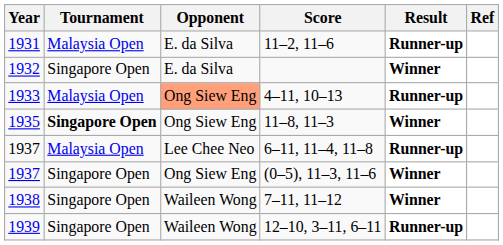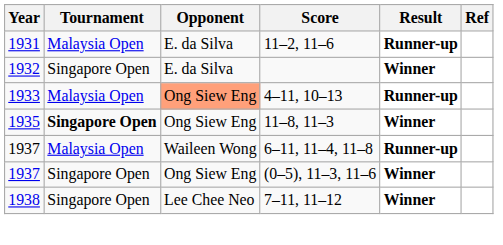6–11, 11–4, 11–8 | Opponent: Lee Chee Neo -> Waileen Wong
7–11, 11–12 | Opponent: Waileen Wong -> Lee Chee Neo
- row: 1939 | Singapore Open | Waileen Wong | 12–10, 3–11, 6–11 | Runner-up
